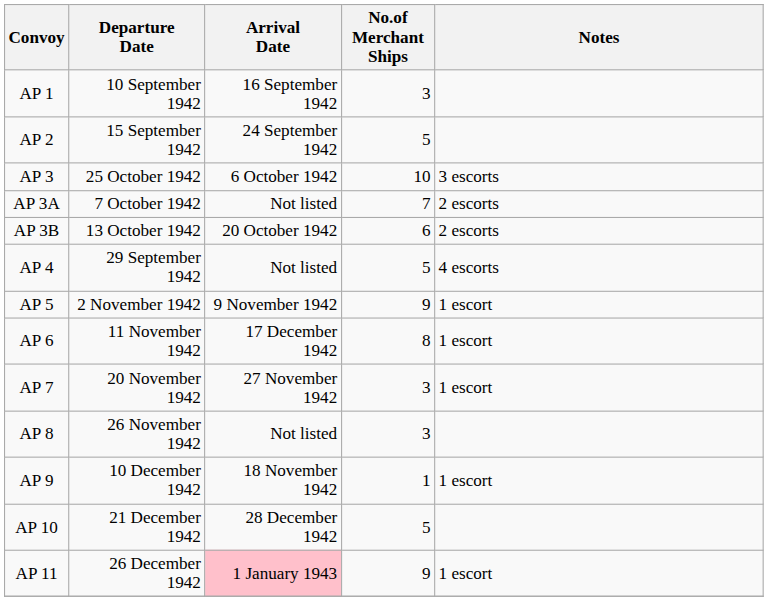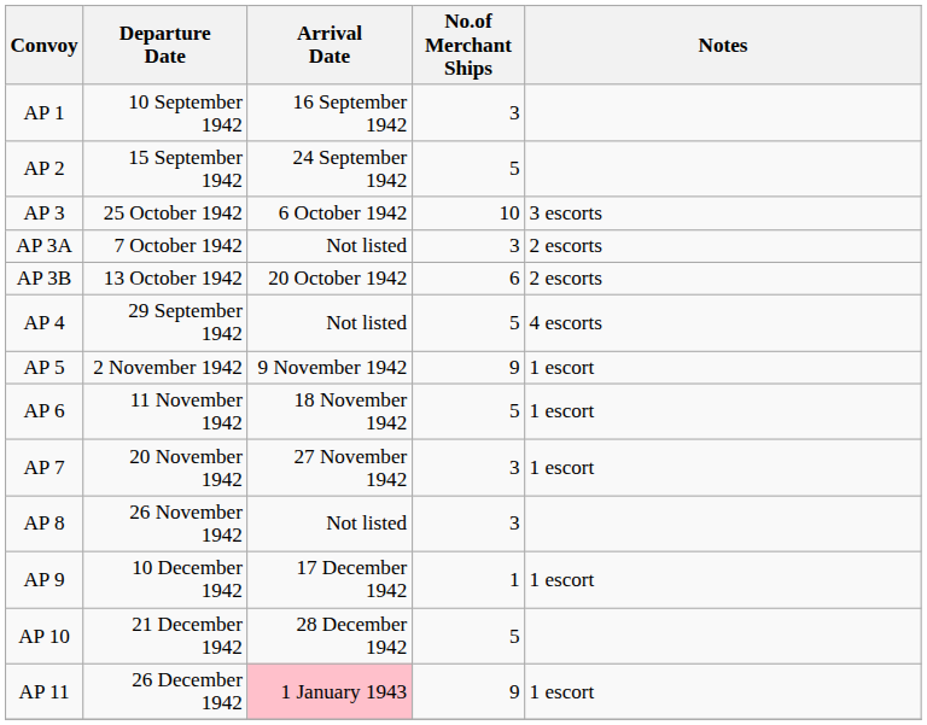AP 3A | No.of Merchant Ships: 7 -> 3
AP 6 | Arrival Date: 17 December 1942 -> 18 November 1942
AP 6 | No.of Merchant Ships: 8 -> 5
AP 9 | Arrival Date: 18 November 1942 -> 17 December 1942
